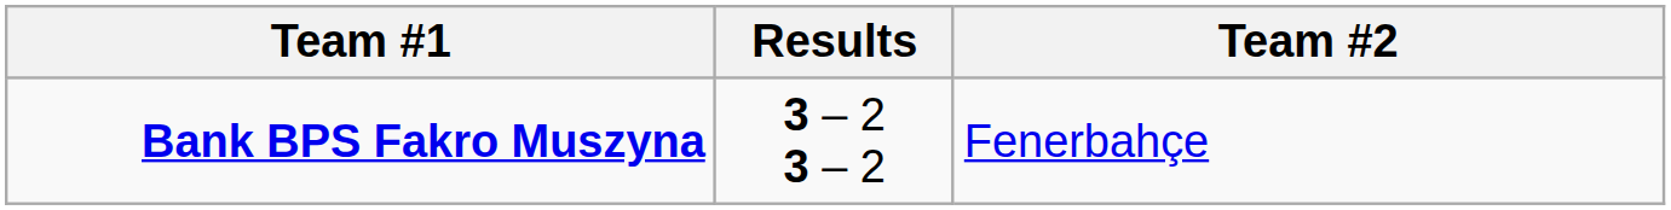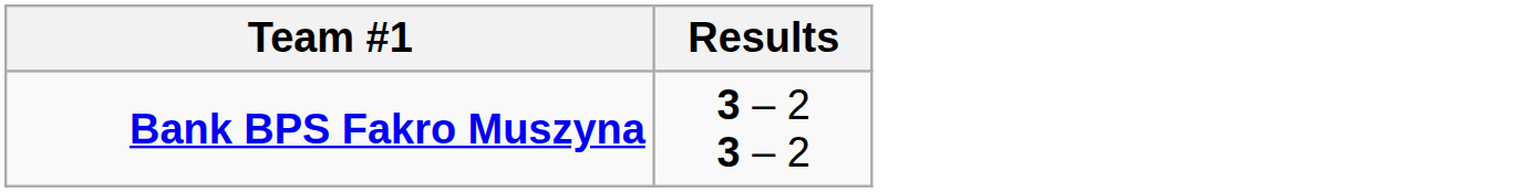- column: Team #2 | Fenerbahçe
